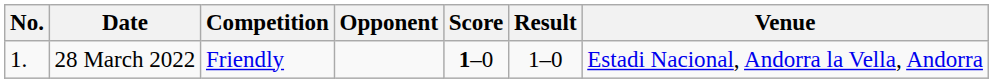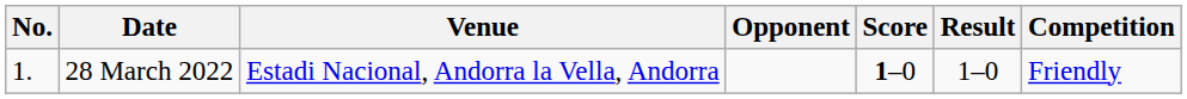columns swapped: Venue <-> Competition
